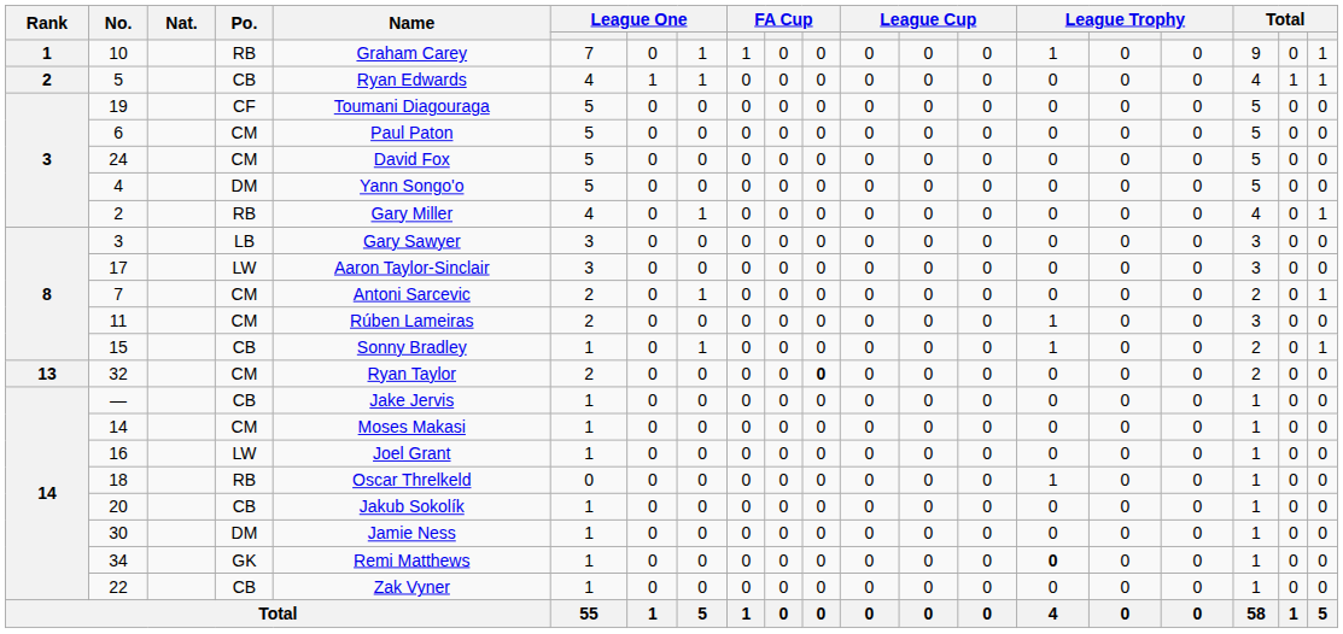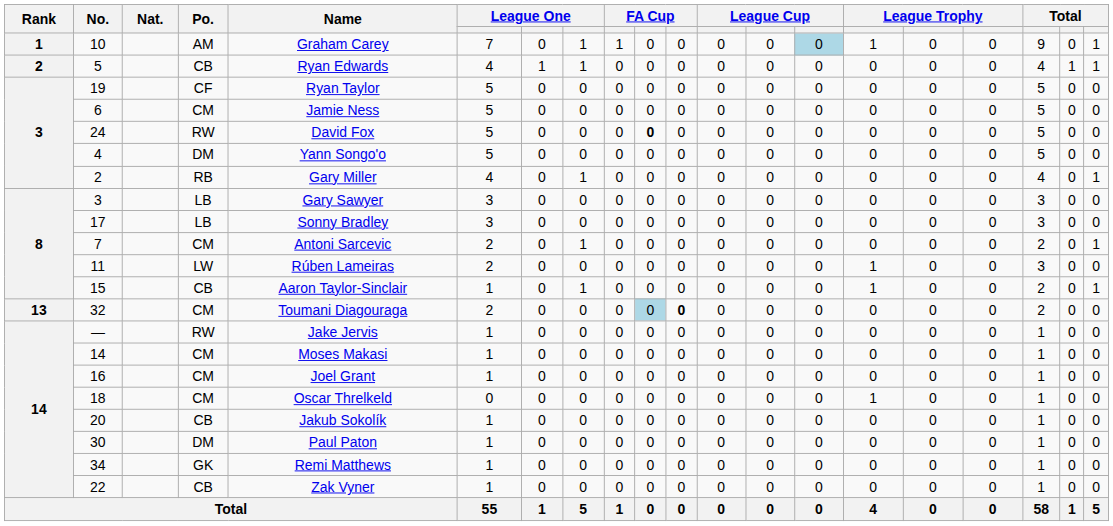10 | Po.: RB -> AM
10 | column 14: no background -> lightblue background
19 | Name: Toumani Diagouraga -> Ryan Taylor
6 | Name: Paul Paton -> Jamie Ness
24 | Po.: CM -> RW
24 | column 10: normal -> bold
17 | Po.: LW -> LB
17 | Name: Aaron Taylor-Sinclair -> Sonny Bradley
11 | Po.: CM -> LW
15 | Name: Sonny Bradley -> Aaron Taylor-Sinclair
32 | Name: Ryan Taylor -> Toumani Diagouraga
32 | column 10: no background -> lightblue background
— | Po.: CB -> RW
16 | Po.: LW -> CM
18 | Po.: RB -> CM
30 | Name: Jamie Ness -> Paul Paton
34 | column 15: bold -> normal
